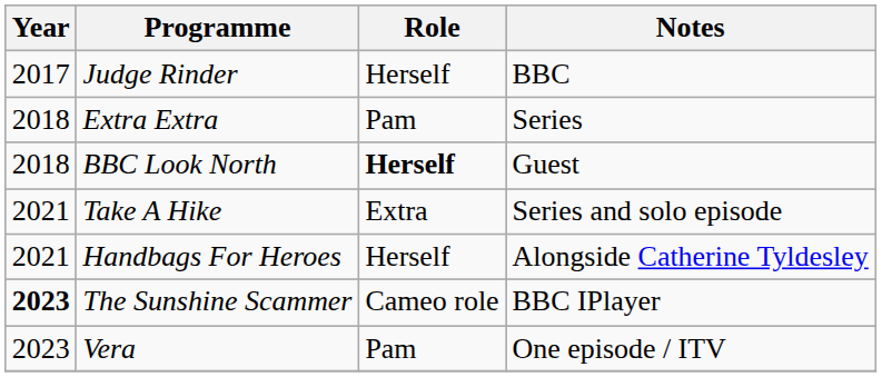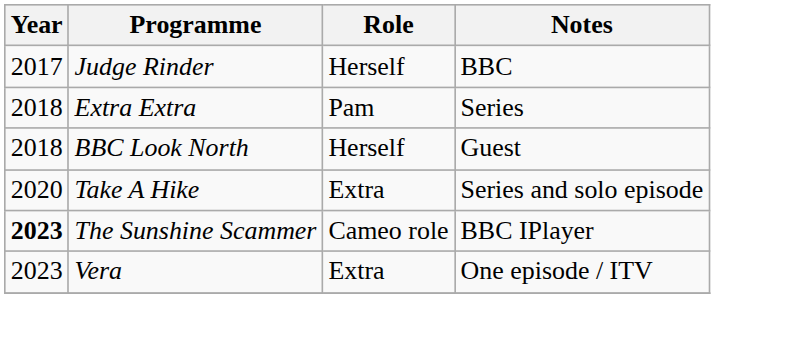BBC Look North | Role: bold -> normal
Take A Hike | Year: 2021 -> 2020
- row: 2021 | Handbags For Heroes | Herself | Alongside Catherine Tyldesley
Vera | Role: Pam -> Extra
